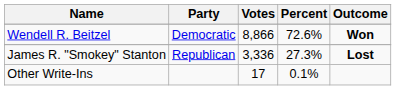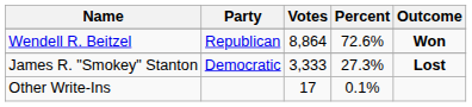Wendell R. Beitzel | Party: Democratic -> Republican
Wendell R. Beitzel | Votes: 8,866 -> 8,864
James R. "Smokey" Stanton | Party: Republican -> Democratic
James R. "Smokey" Stanton | Votes: 3,336 -> 3,333
